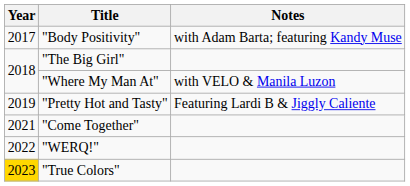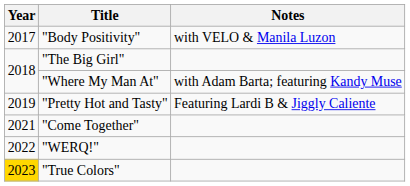"Body Positivity" | Notes: with Adam Barta; featuring Kandy Muse -> with VELO & Manila Luzon
"Where My Man At" | Notes: with VELO & Manila Luzon -> with Adam Barta; featuring Kandy Muse
